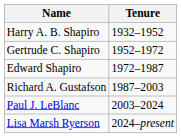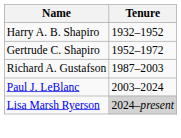- row: Edward Shapiro | 1972–1987
Lisa Marsh Ryerson | Tenure: no background -> lightgrey background
